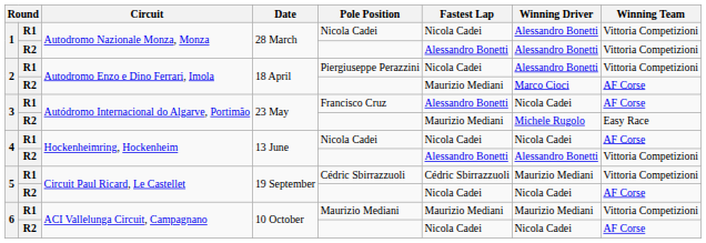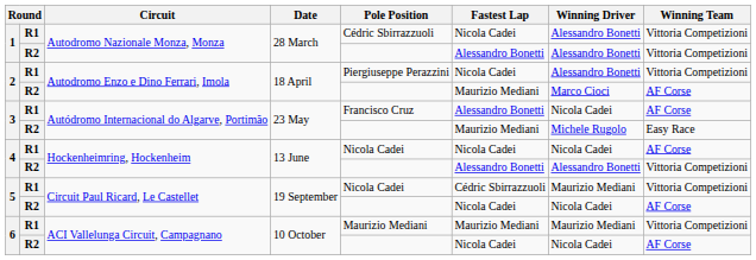1 / R1 | Pole Position: Nicola Cadei -> Cédric Sbirrazzuoli
5 / R1 | Pole Position: Cédric Sbirrazzuoli -> Nicola Cadei
